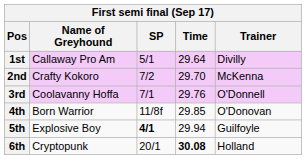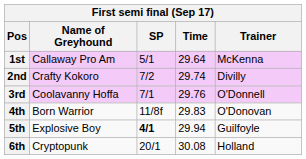1st | Trainer: Divilly -> McKenna
2nd | Time: 29.70 -> 29.74
2nd | Trainer: McKenna -> Divilly
4th | Time: 29.85 -> 29.83
6th | Time: bold -> normal
